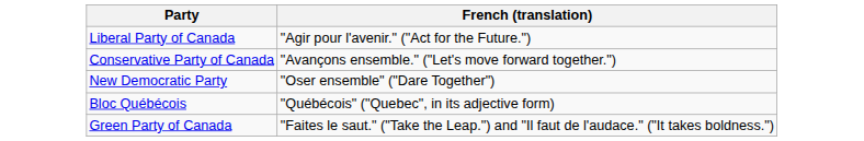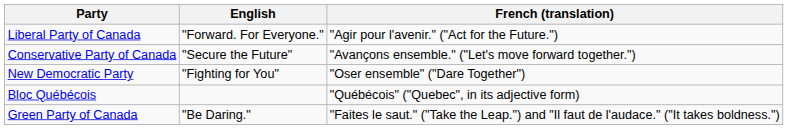+ column: English | "Forward. For Everyone." | "Secure the Future" | "Fighting for You" | "Be Daring."
